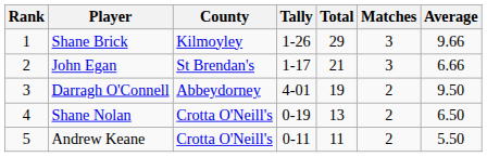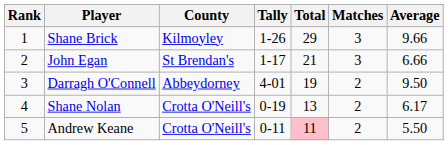Shane Nolan | Average: 6.50 -> 6.17
Andrew Keane | Total: no background -> pink background
